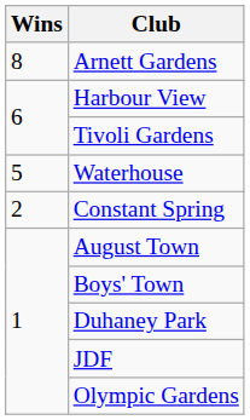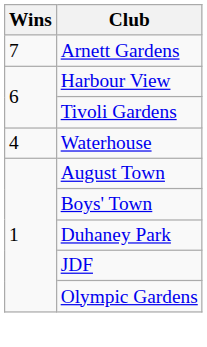Arnett Gardens | Wins: 8 -> 7
Waterhouse | Wins: 5 -> 4
- row: 2 | Constant Spring
